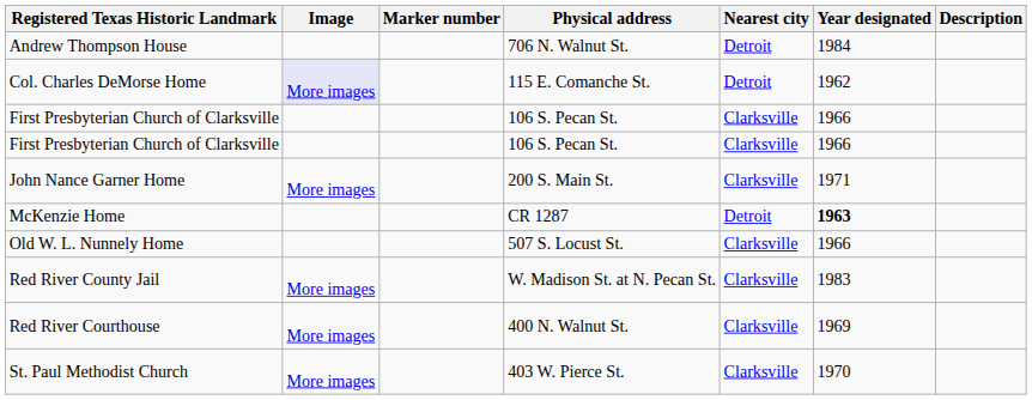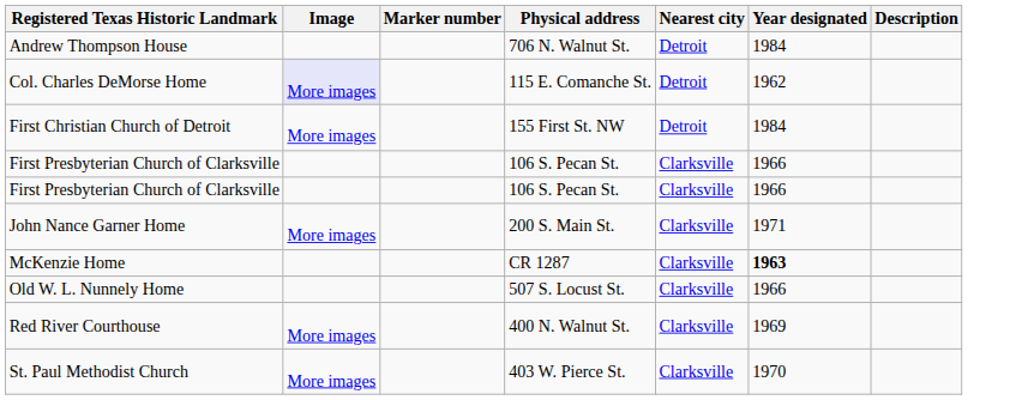+ row: First Christian Church of Detroit | More images | 155 First St. NW | Detroit | 1984
McKenzie Home | Nearest city: Detroit -> Clarksville
- row: Red River County Jail | More images | W. Madison St. at N. Pecan St. | Clarksville | 1983
